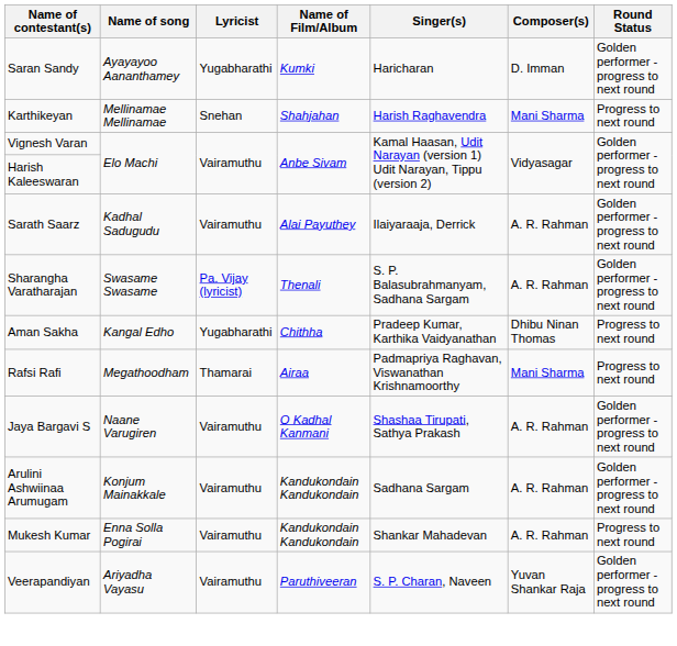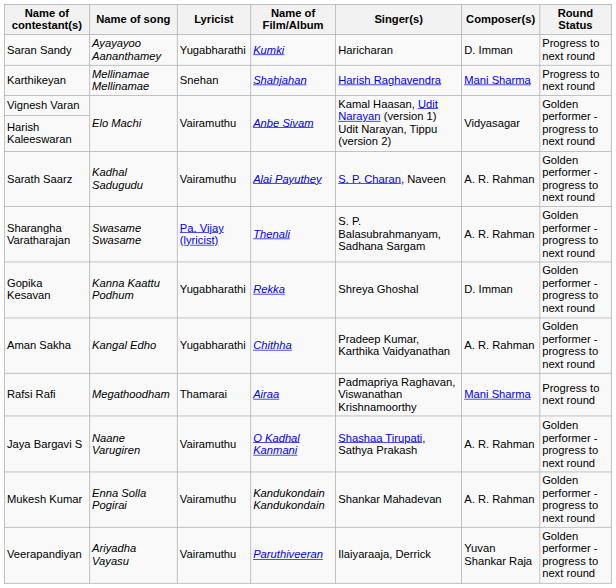Saran Sandy | Round Status: Golden performer - progress to next round -> Progress to next round
Sarath Saarz | Singer(s): Ilaiyaraaja, Derrick -> S. P. Charan, Naveen
+ row: Gopika Kesavan | Kanna Kaattu Podhum | Yugabharathi | Rekka | Shreya Ghoshal | D. Imman | Golden performer - progress to next round
Aman Sakha | Composer(s): Dhibu Ninan Thomas -> A. R. Rahman
Aman Sakha | Round Status: Progress to next round -> Golden performer - progress to next round
- row: Arulini Ashwiinaa Arumugam | Konjum Mainakkale | Vairamuthu | Kandukondain Kandukondain | Sadhana Sargam | A. R. Rahman | Golden performer - progress to next round
Mukesh Kumar | Round Status: Progress to next round -> Golden performer - progress to next round
Veerapandiyan | Singer(s): S. P. Charan, Naveen -> Ilaiyaraaja, Derrick
